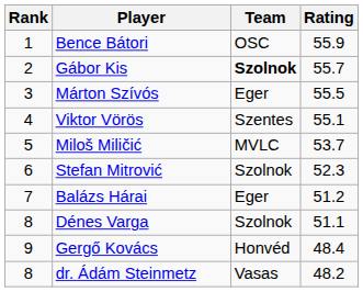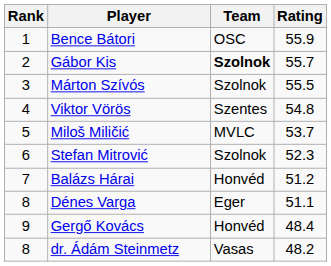Márton Szívós | Team: Eger -> Szolnok
Viktor Vörös | Rating: 55.1 -> 54.8
Balázs Hárai | Team: Eger -> Honvéd
Dénes Varga | Team: Szolnok -> Eger
